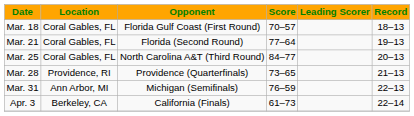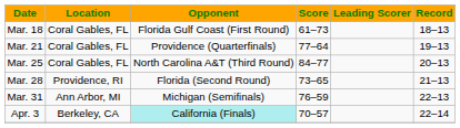Mar. 18 | Score: 70–57 -> 61–73
Mar. 21 | Opponent: Florida (Second Round) -> Providence (Quarterfinals)
Mar. 28 | Opponent: Providence (Quarterfinals) -> Florida (Second Round)
Apr. 3 | Opponent: no background -> paleturquoise background
Apr. 3 | Score: 61–73 -> 70–57
